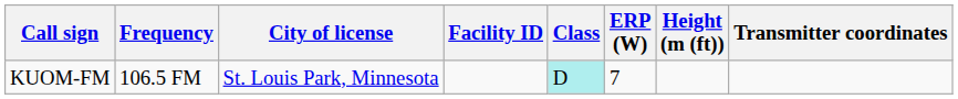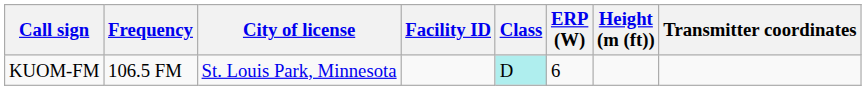KUOM-FM | ERP (W): 7 -> 6
